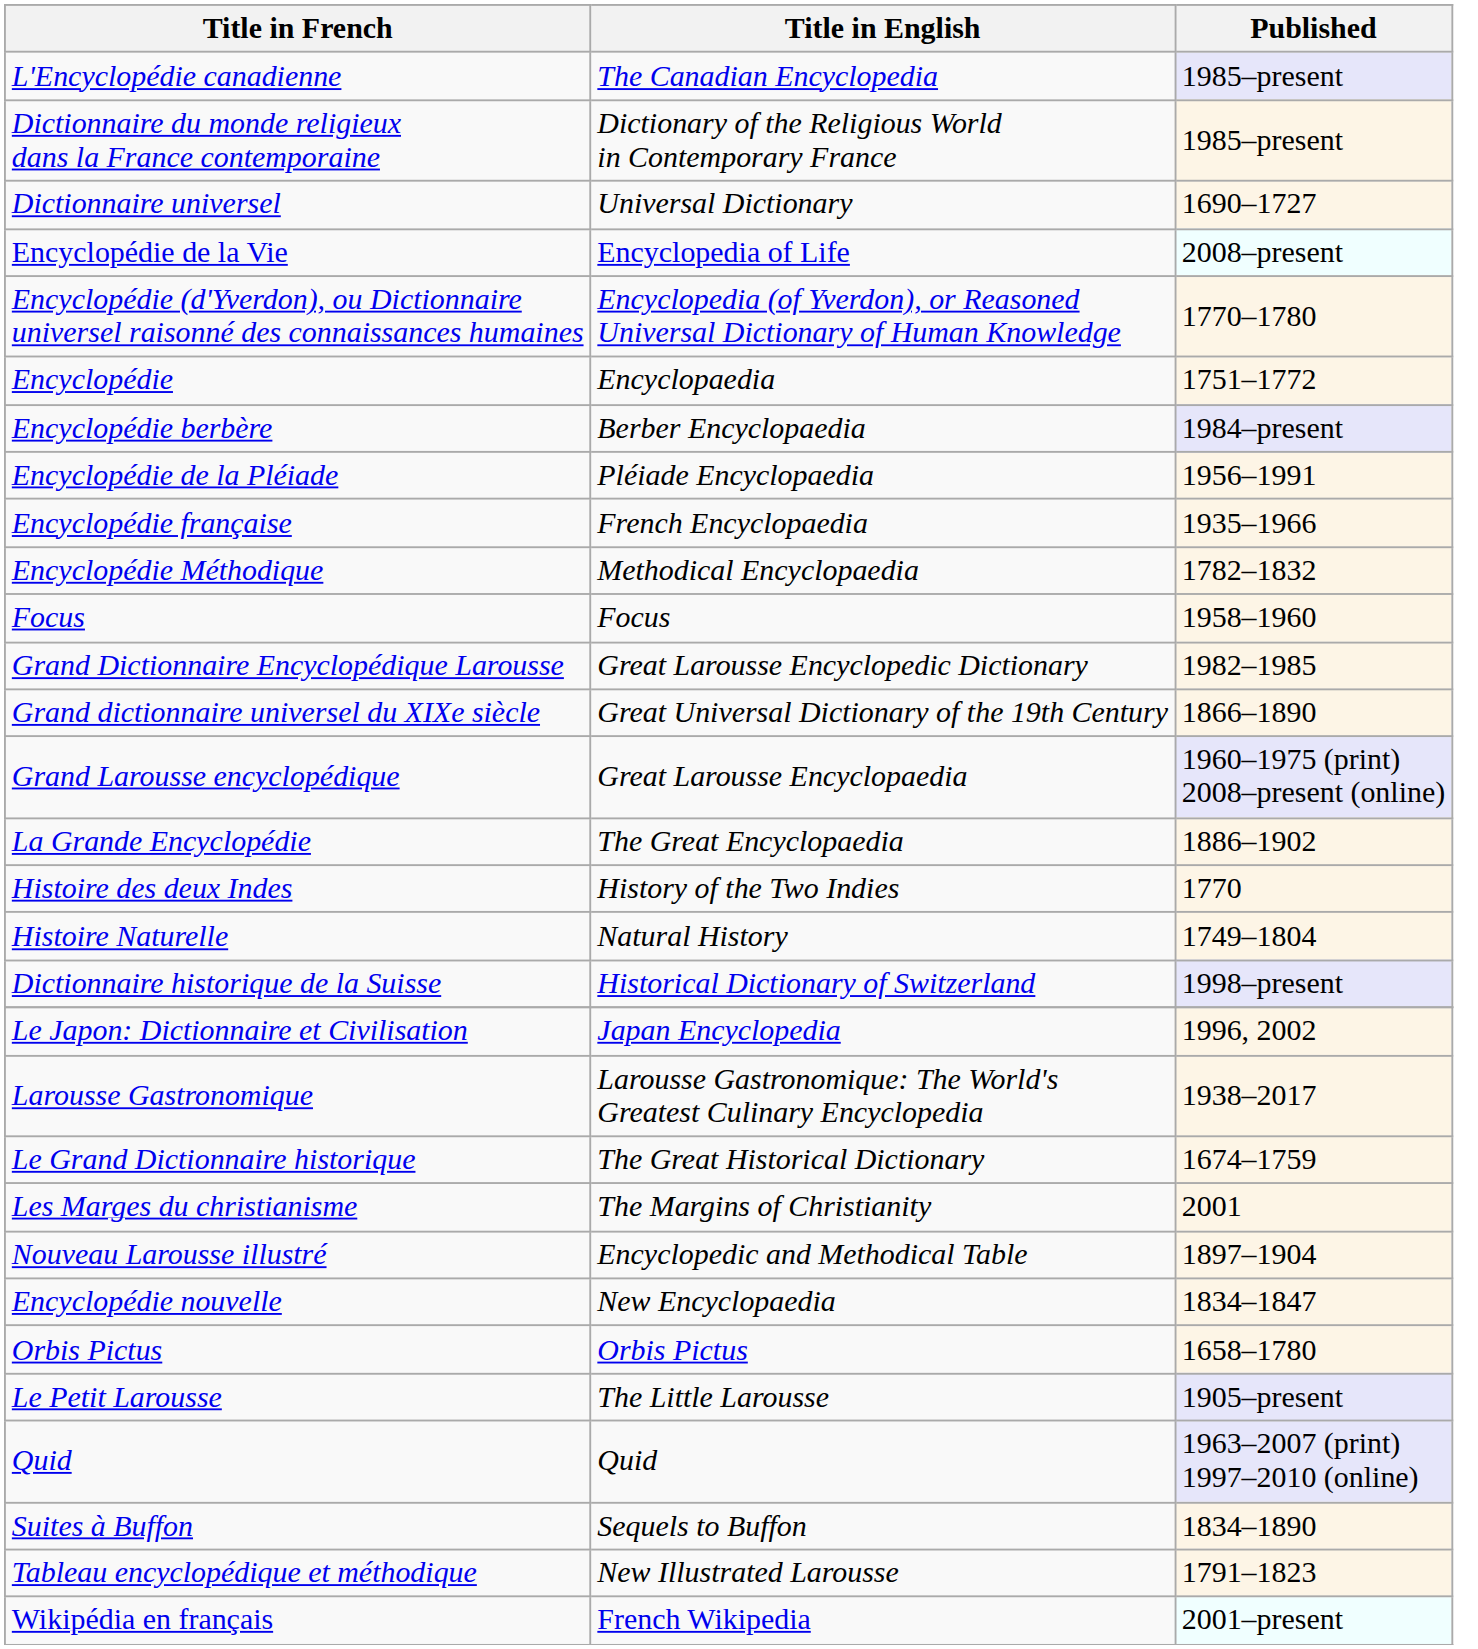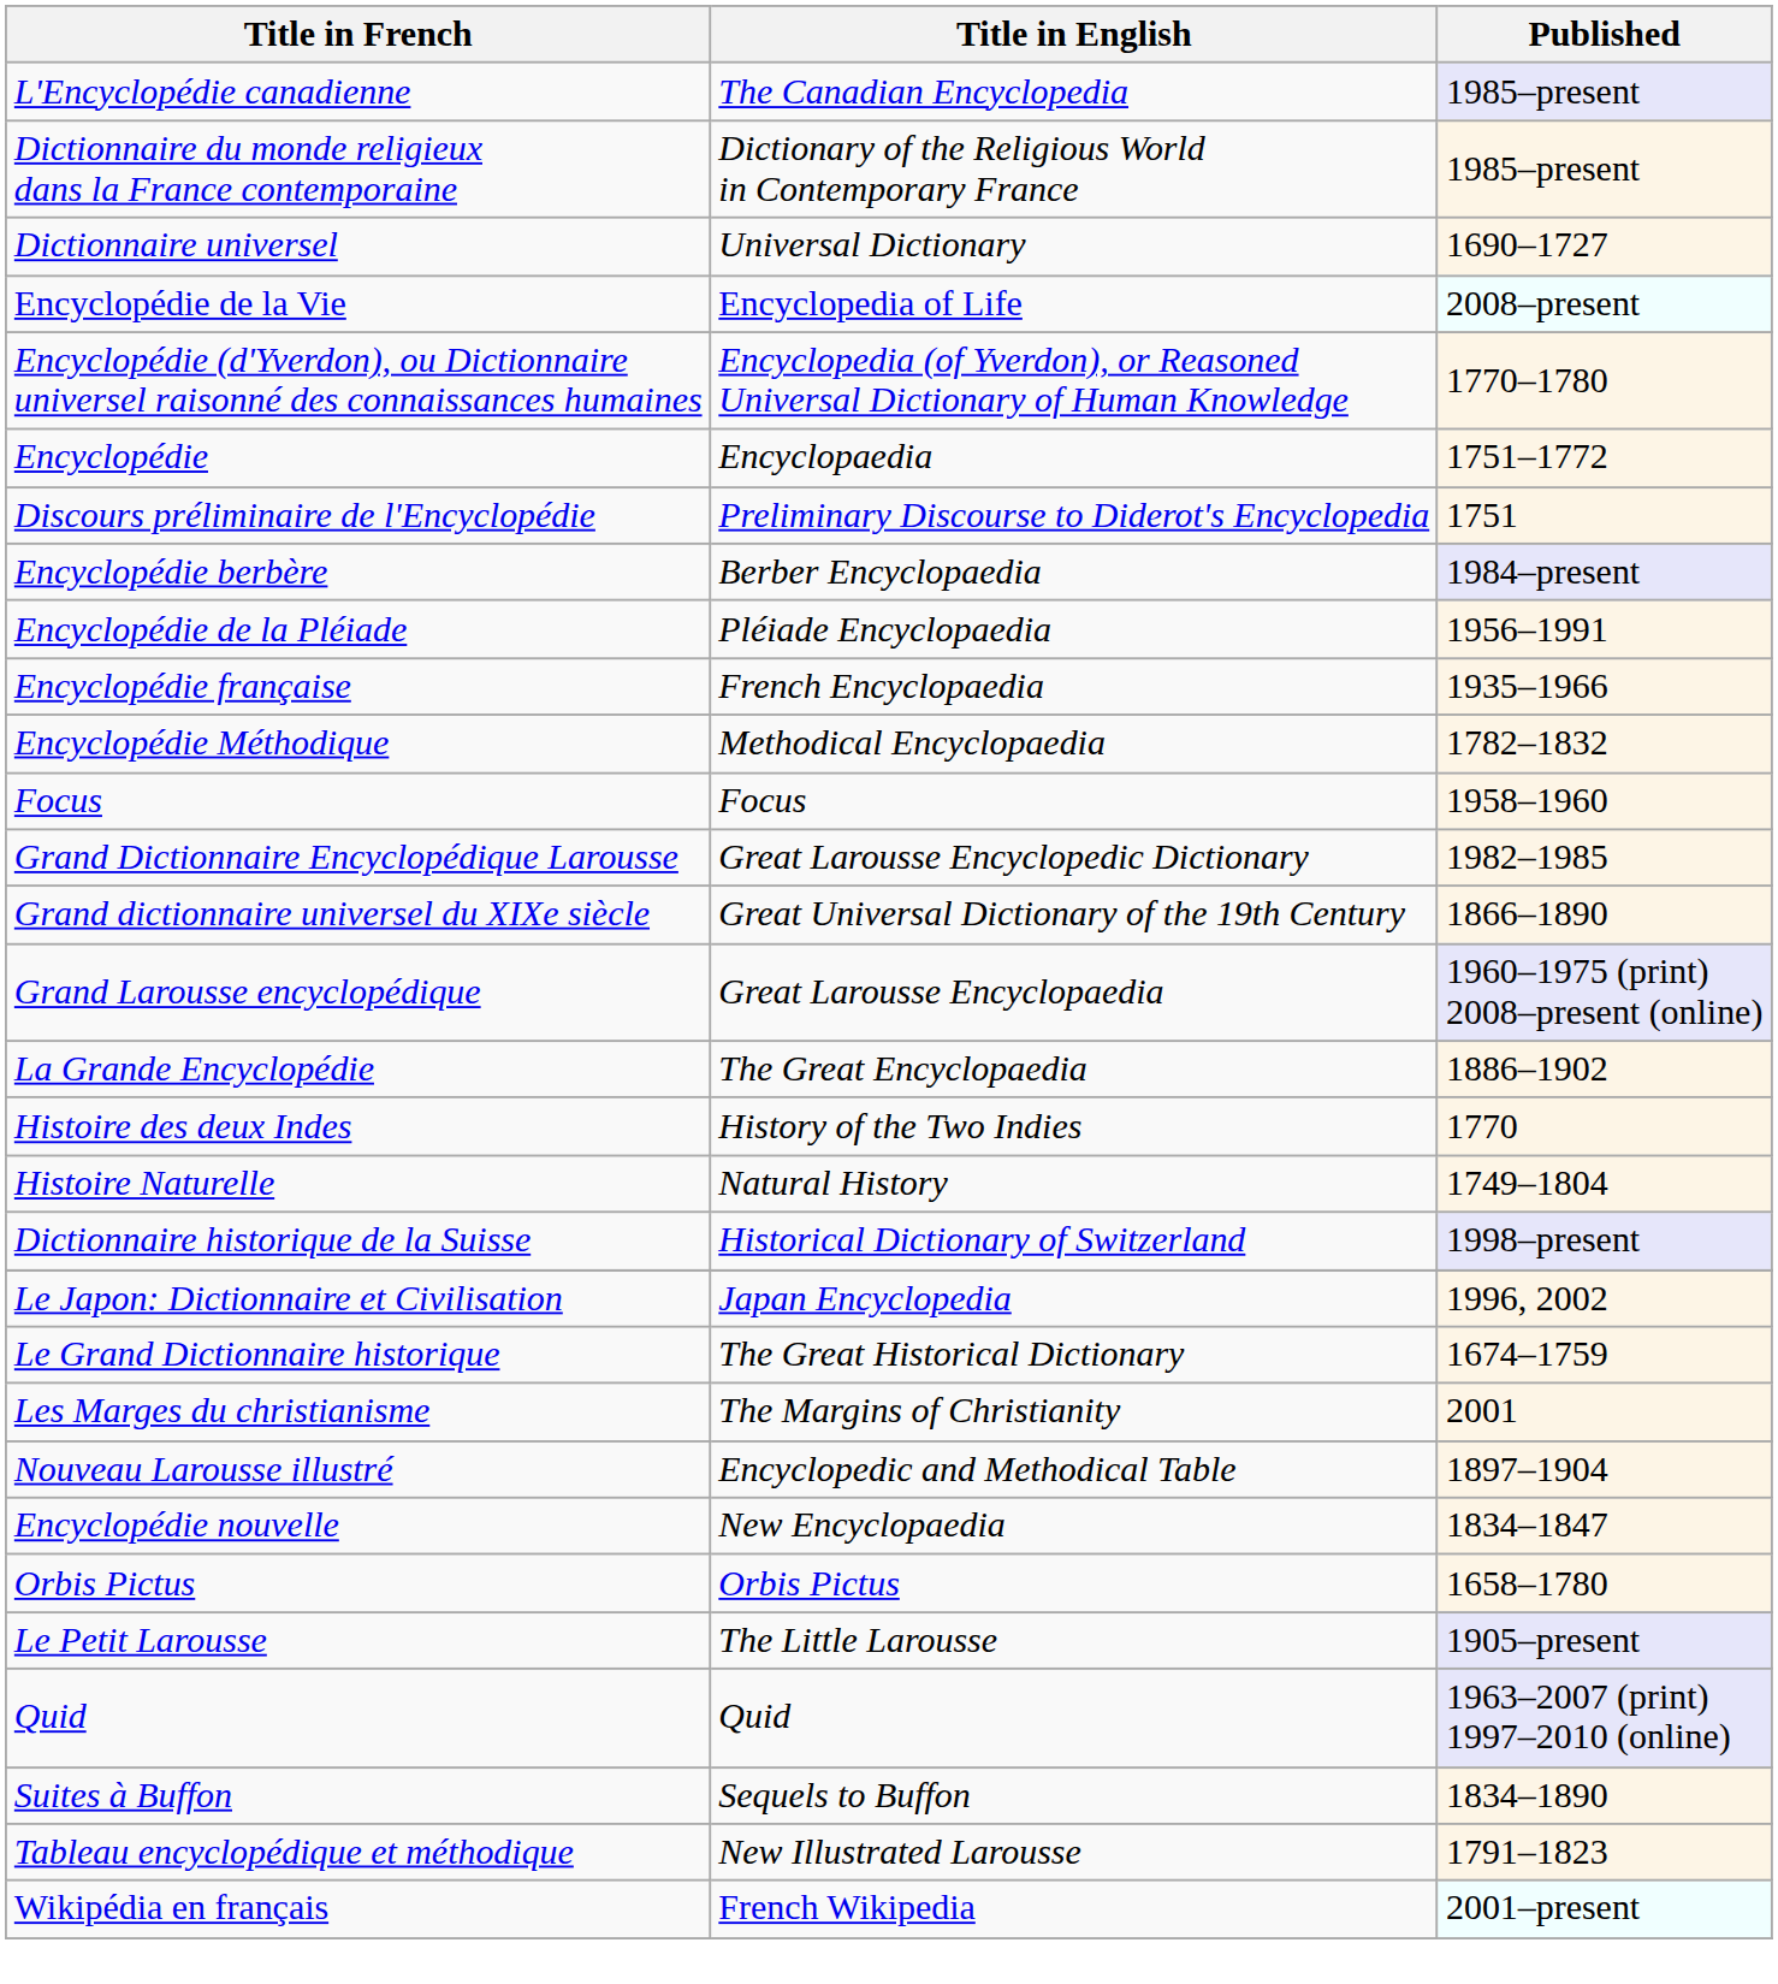+ row: Discours préliminaire de l'Encyclopédie | Preliminary Discourse to Diderot's Encyclopedia | 1751
- row: Larousse Gastronomique | Larousse Gastronomique: The World's Greatest Culinary Encyclopedia | 1938–2017
